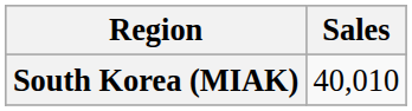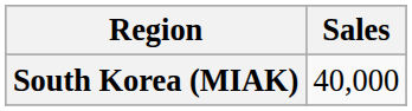South Korea (MIAK) | Sales: 40,010 -> 40,000
